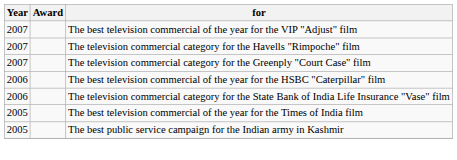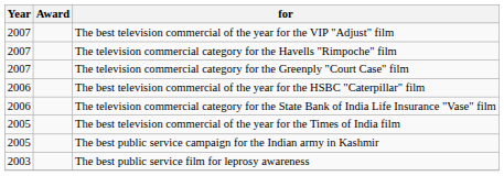+ row: 2003 | The best public service film for leprosy awareness
